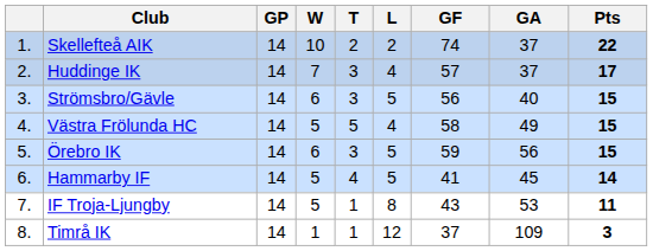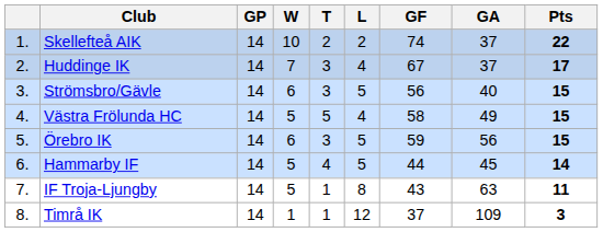Huddinge IK | GF: 57 -> 67
Hammarby IF | GF: 41 -> 44
IF Troja-Ljungby | GA: 53 -> 63
